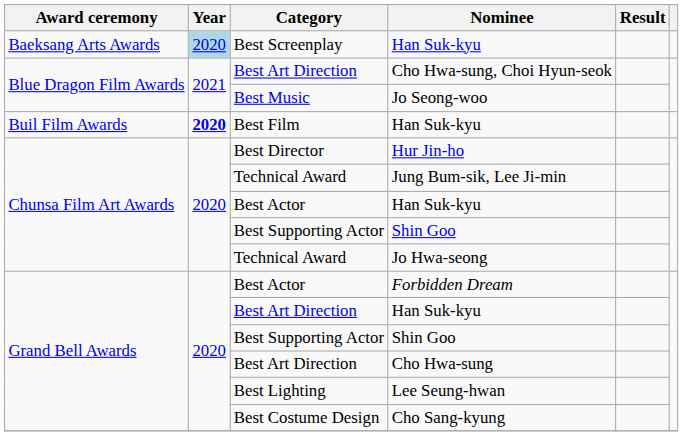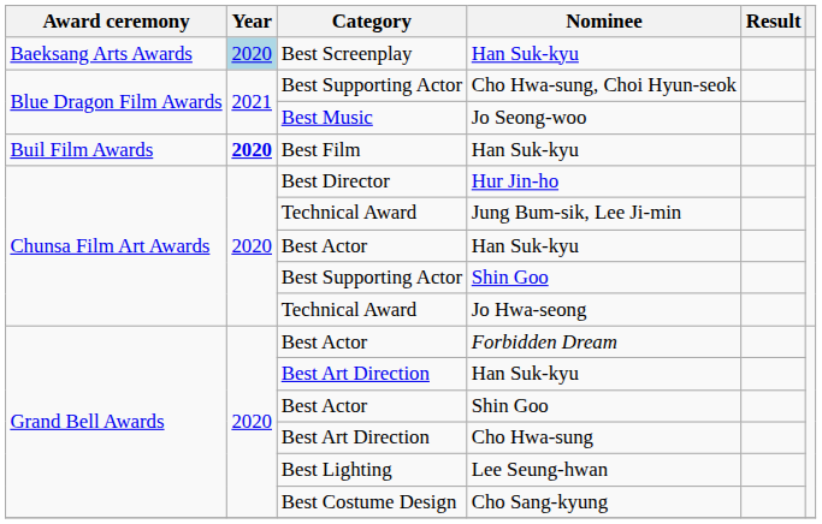Cho Hwa-sung, Choi Hyun-seok | Category: Best Art Direction -> Best Supporting Actor
Grand Bell Awards / Shin Goo | Category: Best Supporting Actor -> Best Actor
